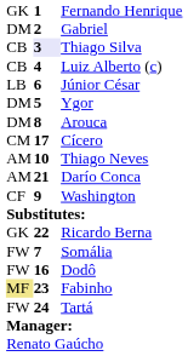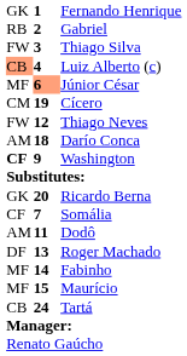Gabriel | column 1: DM -> RB
Thiago Silva | column 1: CB -> FW
Thiago Silva | column 2: lavender background -> no background
Luiz Alberto (c) | column 1: no background -> lightsalmon background
Júnior César | column 1: LB -> MF
Júnior César | column 2: no background -> lightsalmon background
- row: DM | 5 | Ygor
- row: DM | 8 | Arouca
Cícero | column 2: 17 -> 19
Thiago Neves | column 1: AM -> FW
Thiago Neves | column 2: 10 -> 12
Darío Conca | column 2: 21 -> 18
Washington | column 1: normal -> bold
Ricardo Berna | column 2: 22 -> 20
Somália | column 1: FW -> CF
Dodô | column 1: FW -> AM
Dodô | column 2: 16 -> 11
+ row: DF | 13 | Roger Machado
Fabinho | column 1: khaki background -> no background
Fabinho | column 2: 23 -> 14
+ row: MF | 15 | Maurício
Tartá | column 1: FW -> CB
